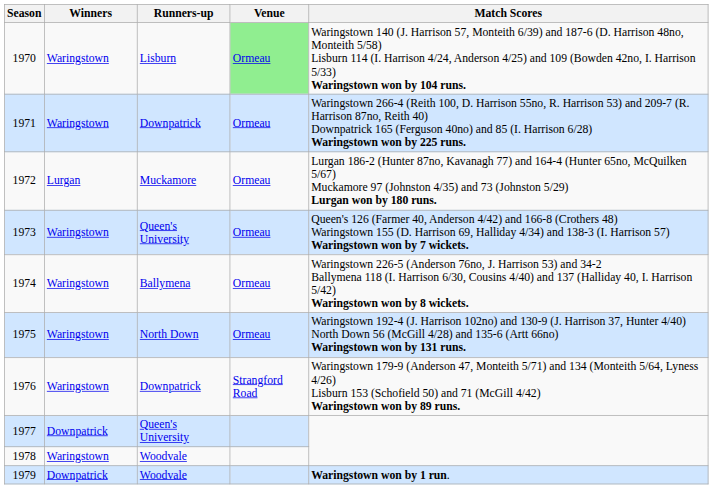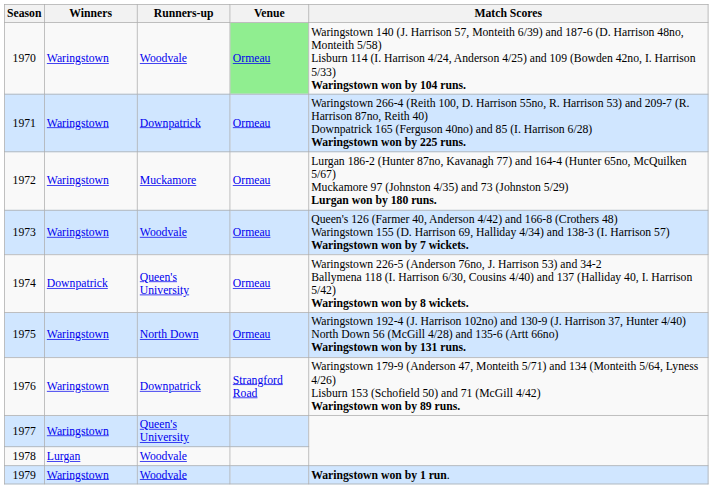1970 | Runners-up: Lisburn -> Woodvale
1972 | Winners: Lurgan -> Waringstown
1973 | Runners-up: Queen's University -> Woodvale
1974 | Winners: Waringstown -> Downpatrick
1974 | Runners-up: Ballymena -> Queen's University
1977 | Winners: Downpatrick -> Waringstown
1978 | Winners: Waringstown -> Lurgan
1979 | Winners: Downpatrick -> Waringstown
